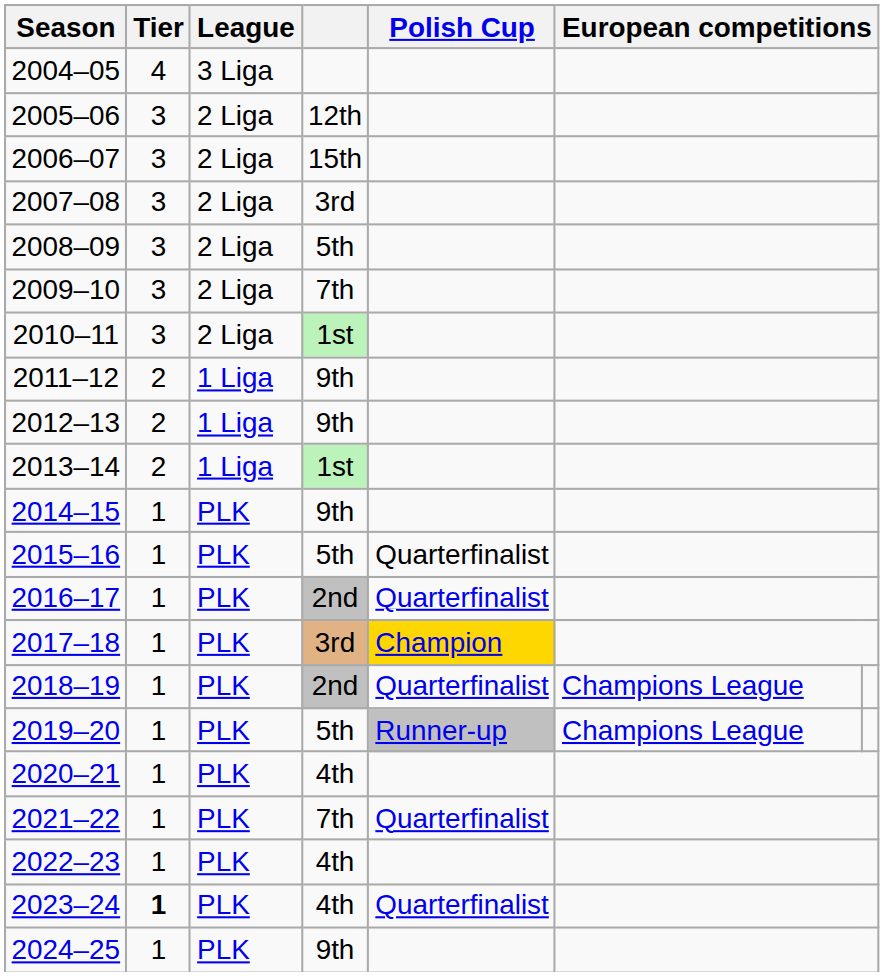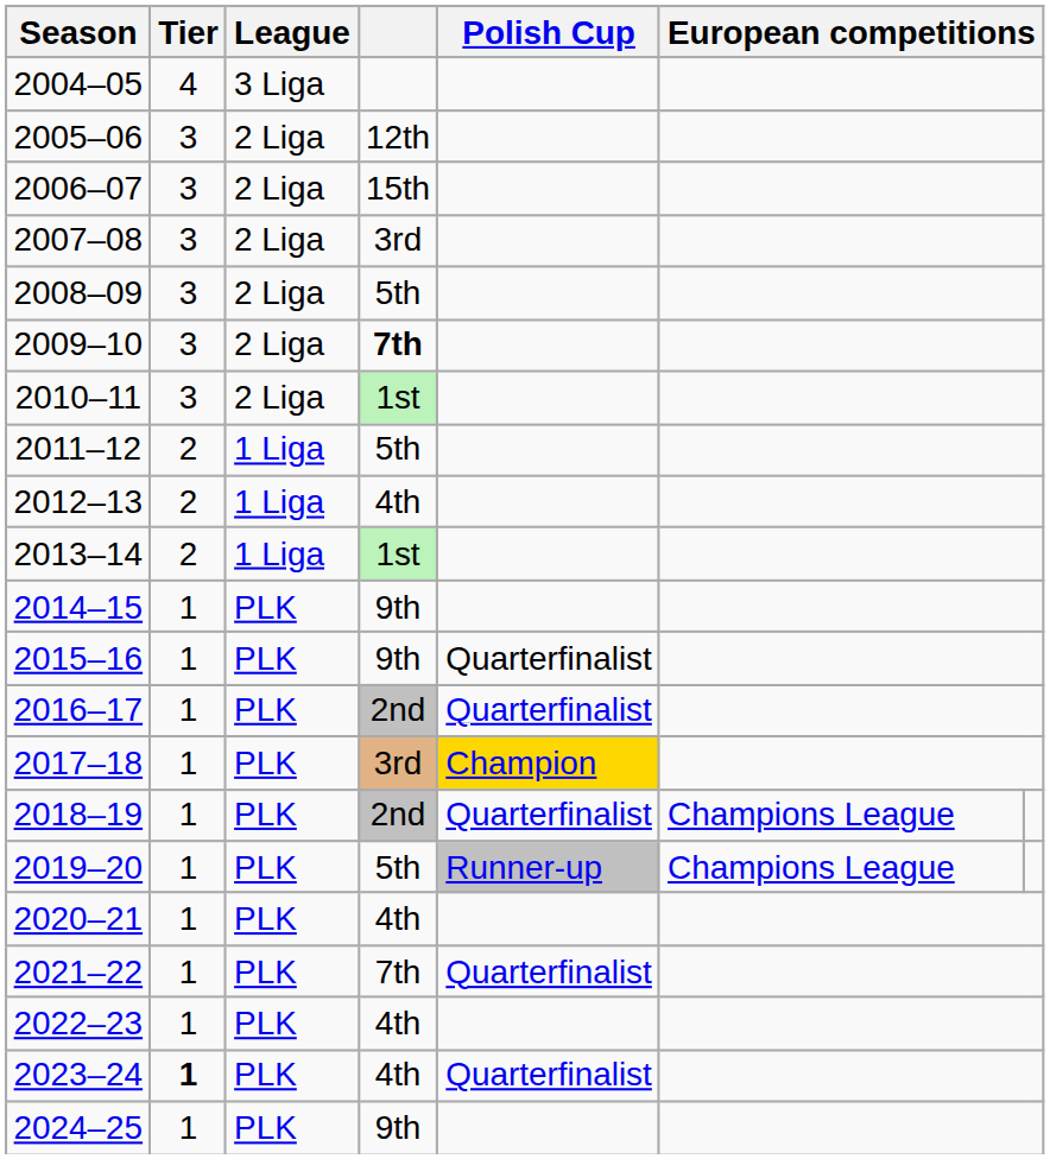2009–10 | column 4: normal -> bold
2011–12 | column 4: 9th -> 5th
2012–13 | column 4: 9th -> 4th
2015–16 | column 4: 5th -> 9th
